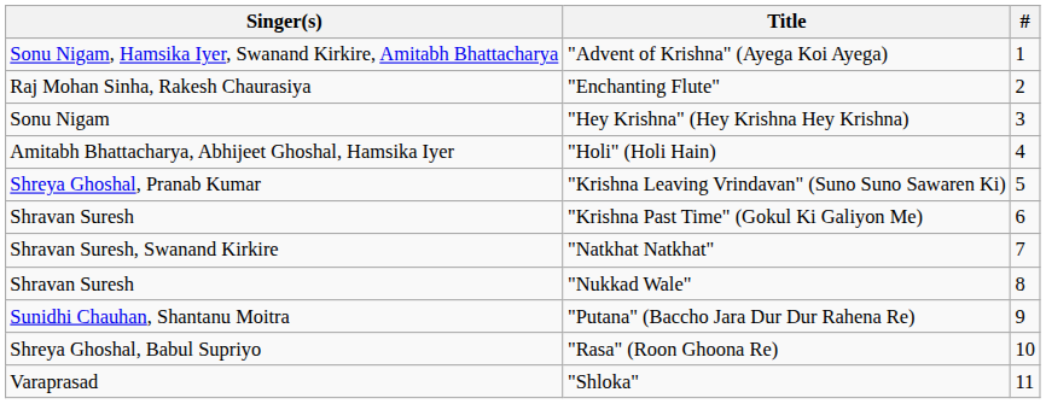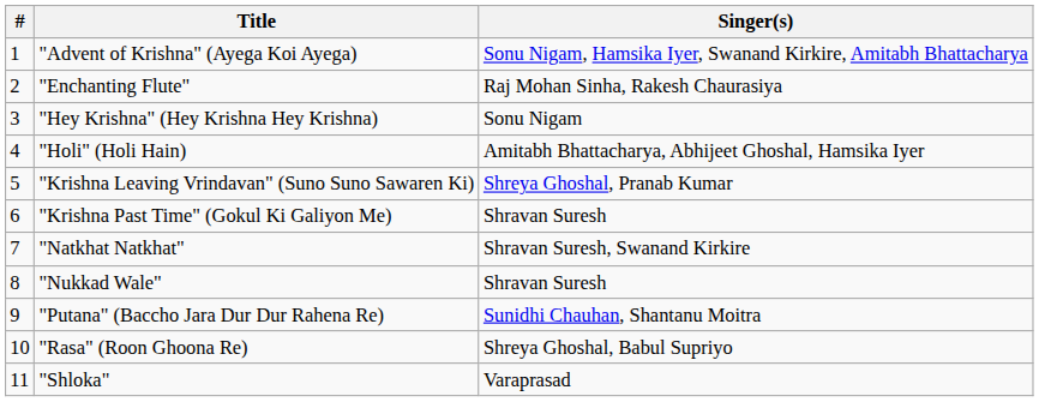columns swapped: # <-> Singer(s)
